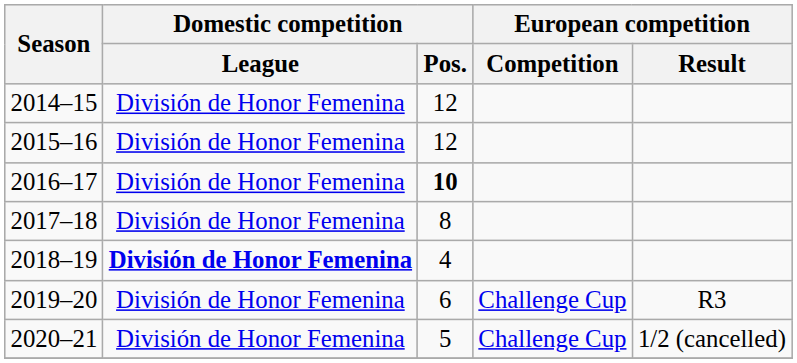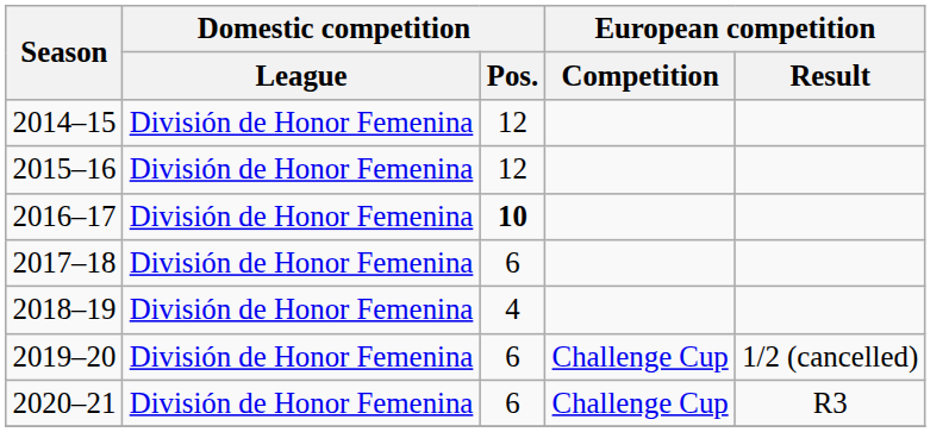2017–18 | Domestic competition / Pos.: 8 -> 6
2018–19 | Domestic competition / League: bold -> normal
2019–20 | European competition / Result: R3 -> 1/2 (cancelled)
2020–21 | Domestic competition / Pos.: 5 -> 6
2020–21 | European competition / Result: 1/2 (cancelled) -> R3
